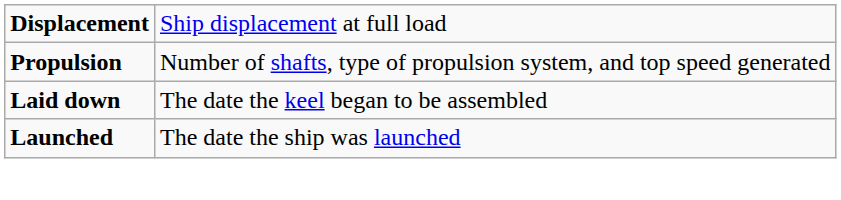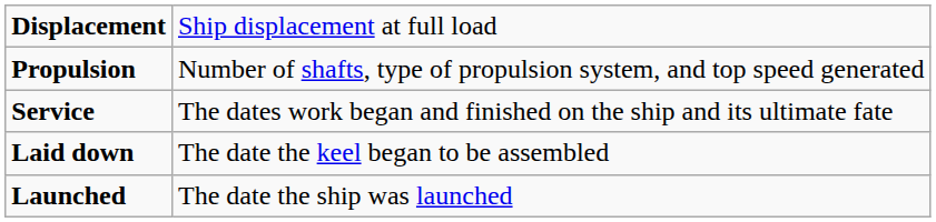+ row: Service | The dates work began and finished on the ship and its ultimate fate
